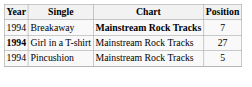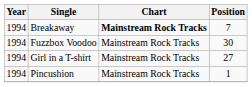+ row: 1994 | Fuzzbox Voodoo | Mainstream Rock Tracks | 30
Girl in a T-shirt | Year: bold -> normal
Pincushion | Position: 5 -> 1
